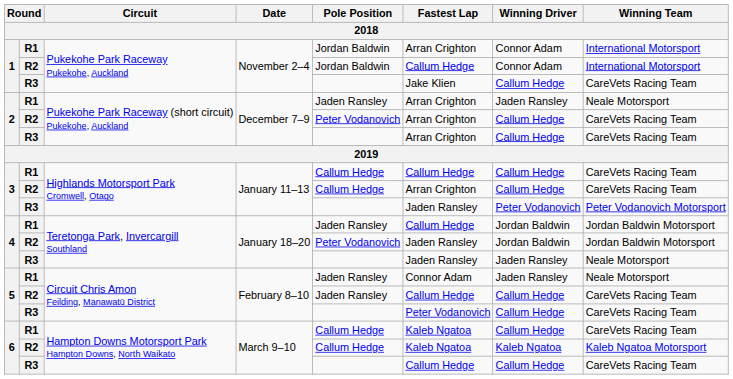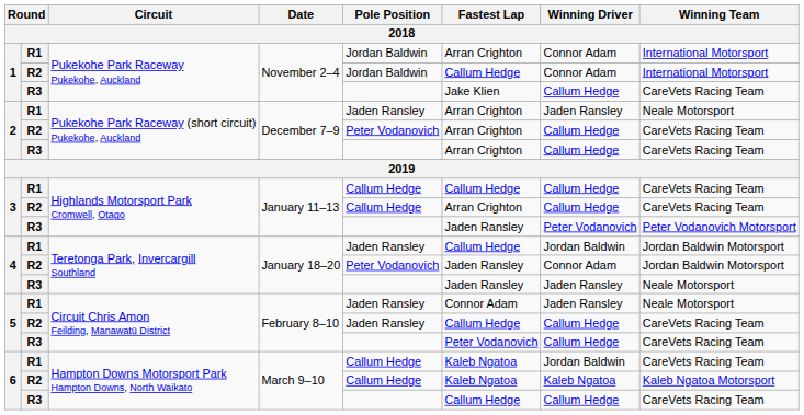4 / R2 | Winning Driver: Jordan Baldwin -> Connor Adam
6 / R1 | Winning Driver: Callum Hedge -> Jordan Baldwin
